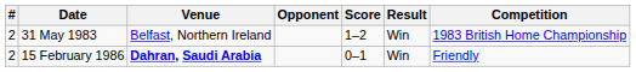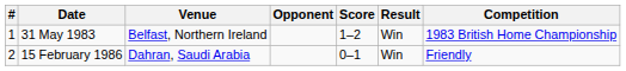31 May 1983 | #: 2 -> 1
15 February 1986 | Venue: bold -> normal
